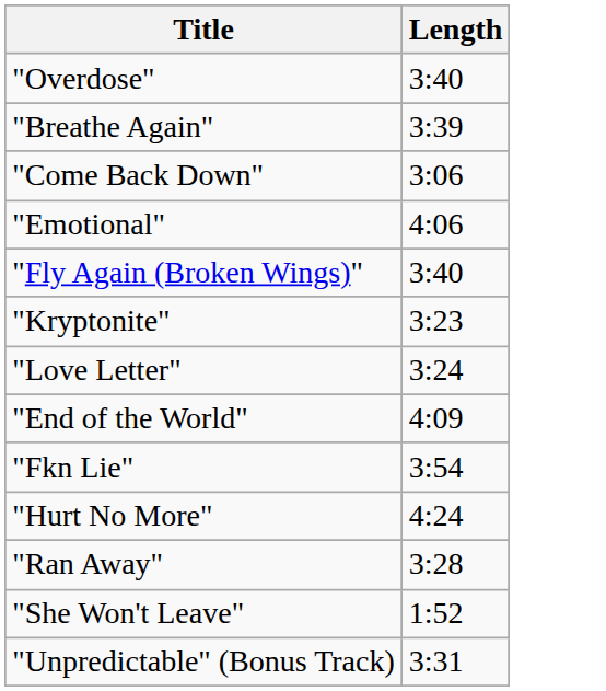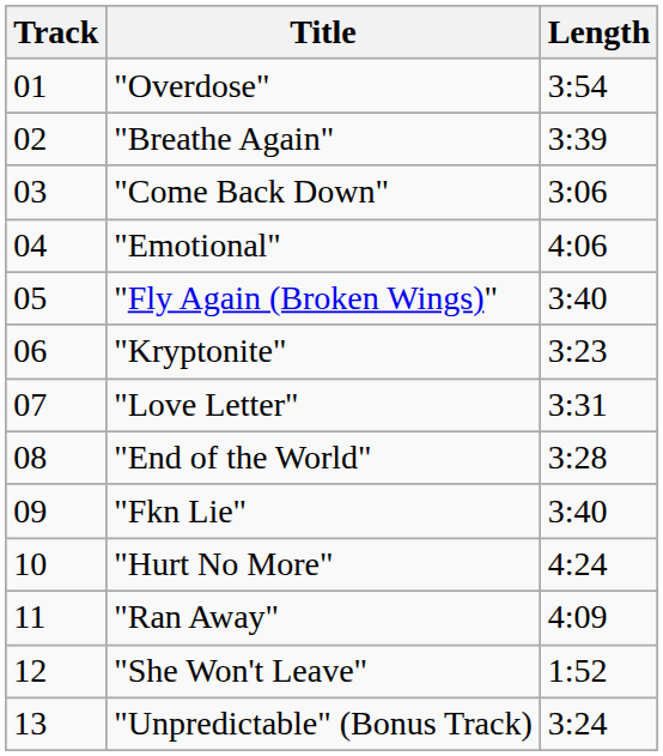+ column: Track | 01 | 02 | 03 | 04 | 05 | 06 | 07 | 08 | 09 | 10 | 11 | 12 | 13
"Overdose" | Length: 3:40 -> 3:54
"Love Letter" | Length: 3:24 -> 3:31
"End of the World" | Length: 4:09 -> 3:28
"Fkn Lie" | Length: 3:54 -> 3:40
"Ran Away" | Length: 3:28 -> 4:09
"Unpredictable" (Bonus Track) | Length: 3:31 -> 3:24
